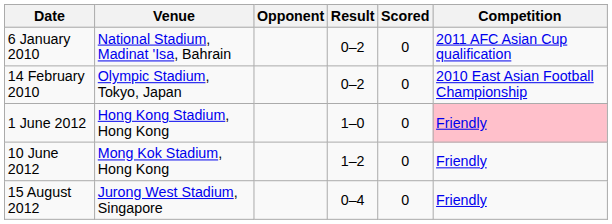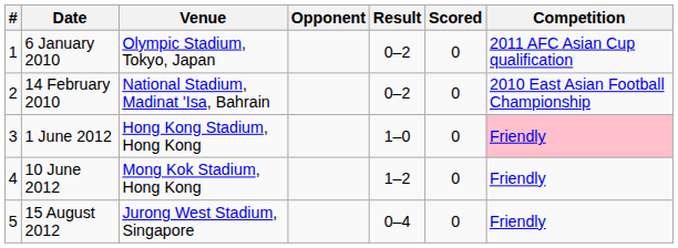+ column: # | 1 | 2 | 3 | 4 | 5
6 January 2010 | Venue: National Stadium, Madinat 'Isa, Bahrain -> Olympic Stadium, Tokyo, Japan
14 February 2010 | Venue: Olympic Stadium, Tokyo, Japan -> National Stadium, Madinat 'Isa, Bahrain
